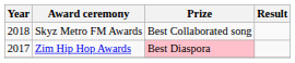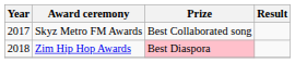Skyz Metro FM Awards | Year: 2018 -> 2017
Zim Hip Hop Awards | Year: 2017 -> 2018
